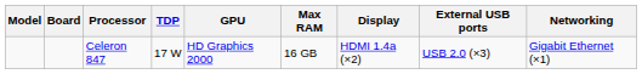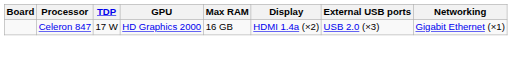- column: Model
